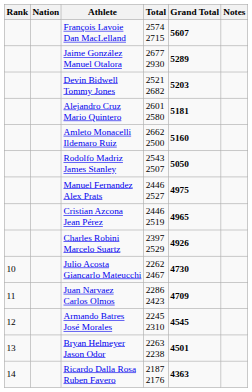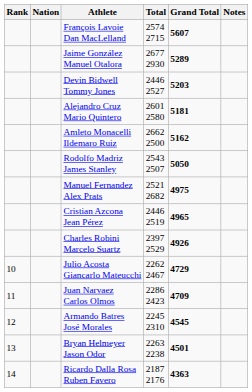Devin Bidwell Tommy Jones | Total: 2521 2682 -> 2446 2527
Amleto Monacelli Ildemaro Ruiz | Grand Total: 5160 -> 5162
Manuel Fernandez Alex Prats | Total: 2446 2527 -> 2521 2682
Julio Acosta Giancarlo Mateucchi | Grand Total: 4730 -> 4729
